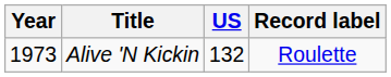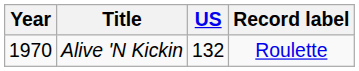Alive 'N Kickin | Year: 1973 -> 1970
